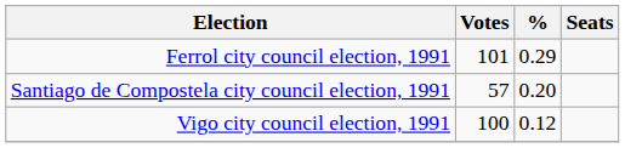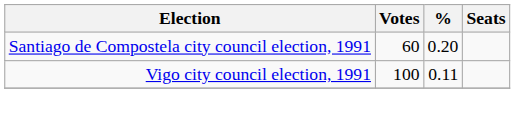- row: Ferrol city council election, 1991 | 101 | 0.29
Santiago de Compostela city council election, 1991 | Votes: 57 -> 60
Vigo city council election, 1991 | %: 0.12 -> 0.11
